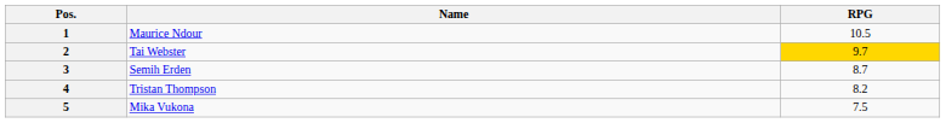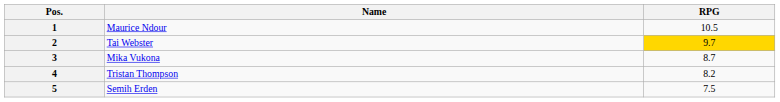3 | Name: Semih Erden -> Mika Vukona
5 | Name: Mika Vukona -> Semih Erden
